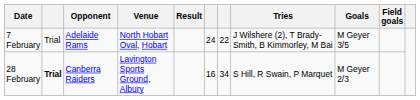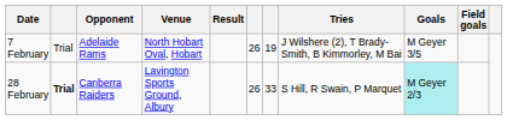7 February | column 6: 24 -> 26
7 February | column 7: 22 -> 19
28 February | column 6: 16 -> 26
28 February | column 7: 34 -> 33
28 February | Goals: no background -> paleturquoise background
